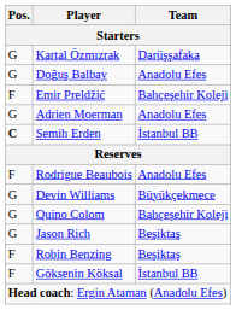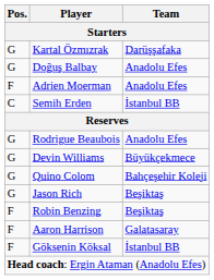- row: F | Emir Preldžić | Bahçeşehir Koleji
Adrien Moerman | Pos.: G -> F
Semih Erden | Pos.: bold -> normal
Rodrigue Beaubois | Pos.: F -> G
+ row: F | Aaron Harrison | Galatasaray
